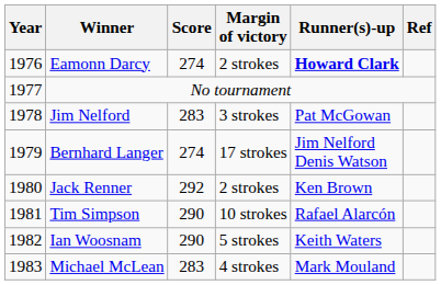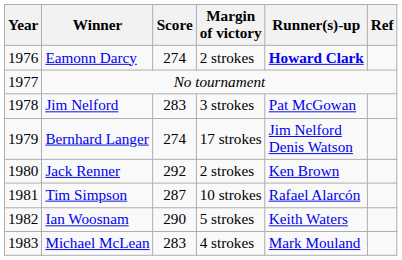Tim Simpson | Score: 290 -> 287
